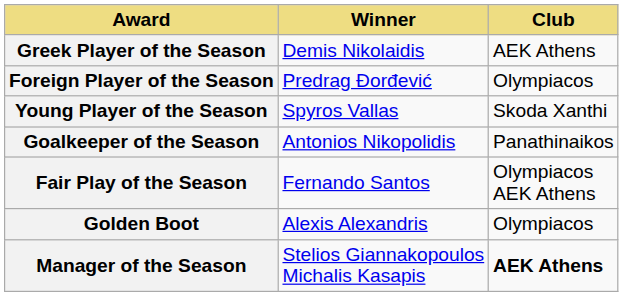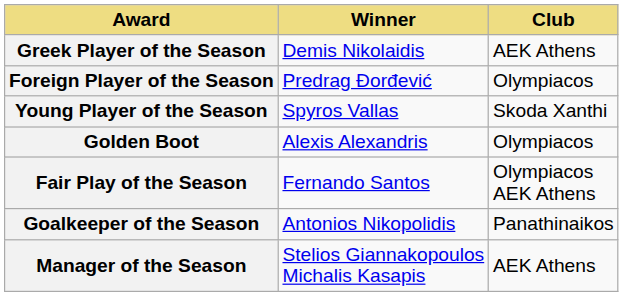rows swapped: Goalkeeper of the Season <-> Golden Boot
Manager of the Season | Club: bold -> normal
